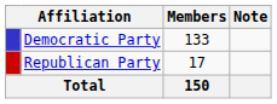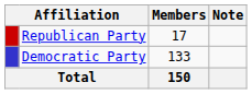rows swapped: Democratic Party <-> Republican Party
